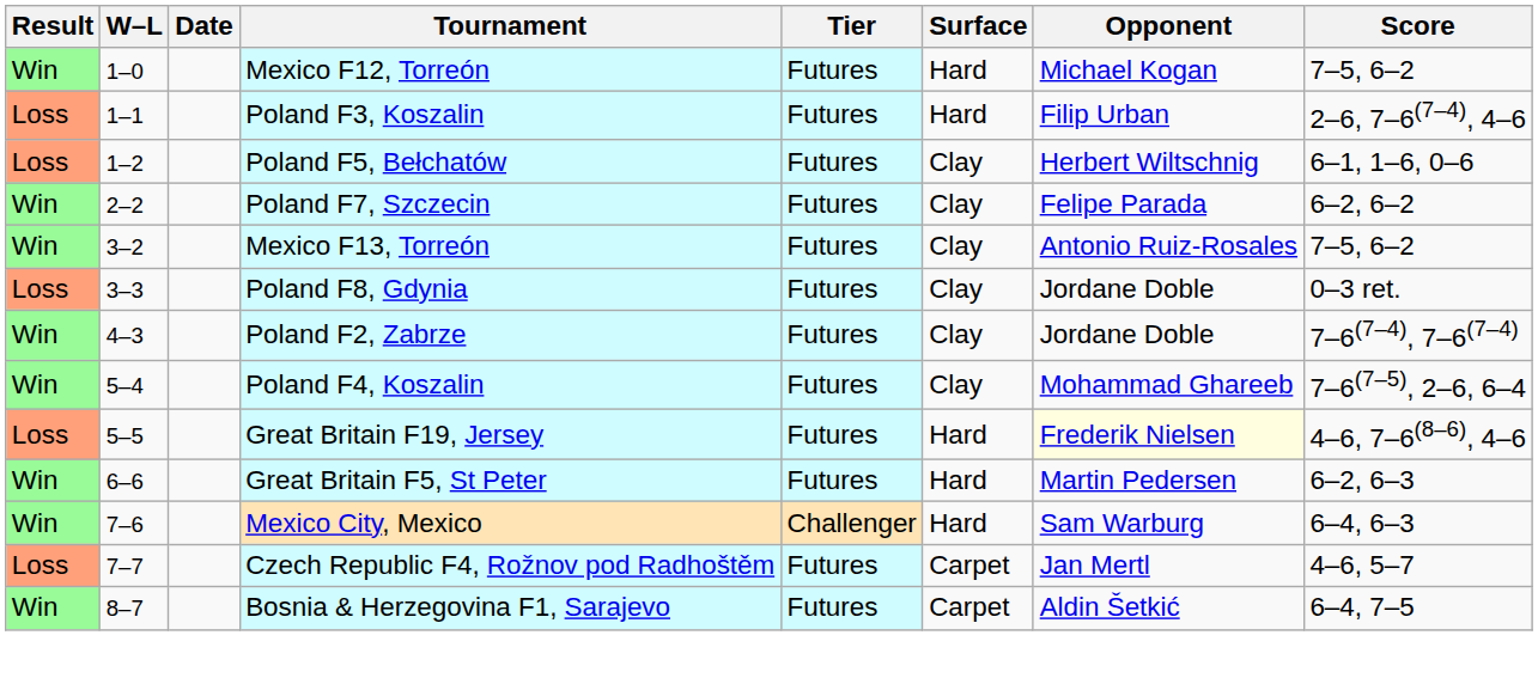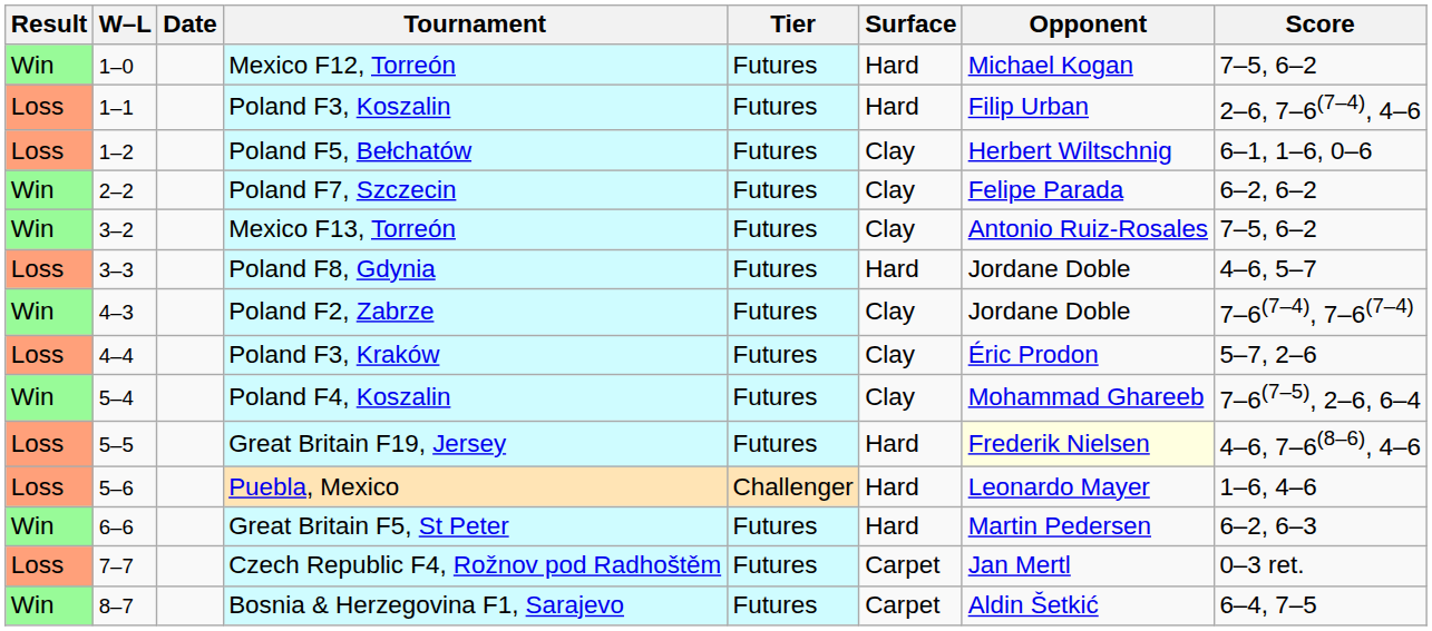Poland F8, Gdynia | Surface: Clay -> Hard
Poland F8, Gdynia | Score: 0–3 ret. -> 4–6, 5–7
+ row: Loss | 4–4 | Poland F3, Kraków | Futures | Clay | Éric Prodon | 5–7, 2–6
+ row: Loss | 5–6 | Puebla, Mexico | Challenger | Hard | Leonardo Mayer | 1–6, 4–6
- row: Win | 7–6 | Mexico City, Mexico | Challenger | Hard | Sam Warburg | 6–4, 6–3
Czech Republic F4, Rožnov pod Radhoštěm | Score: 4–6, 5–7 -> 0–3 ret.
